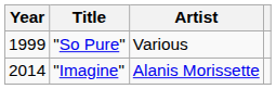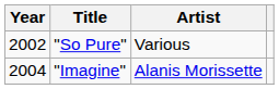"So Pure" | Year: 1999 -> 2002
"Imagine" | Year: 2014 -> 2004
